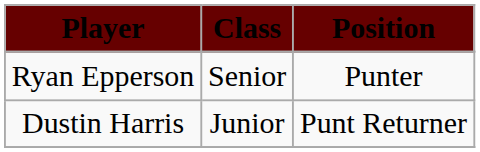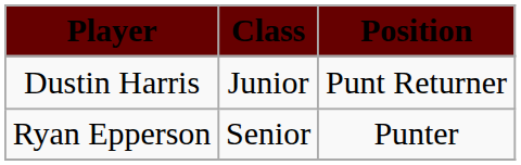rows swapped: Ryan Epperson <-> Dustin Harris
